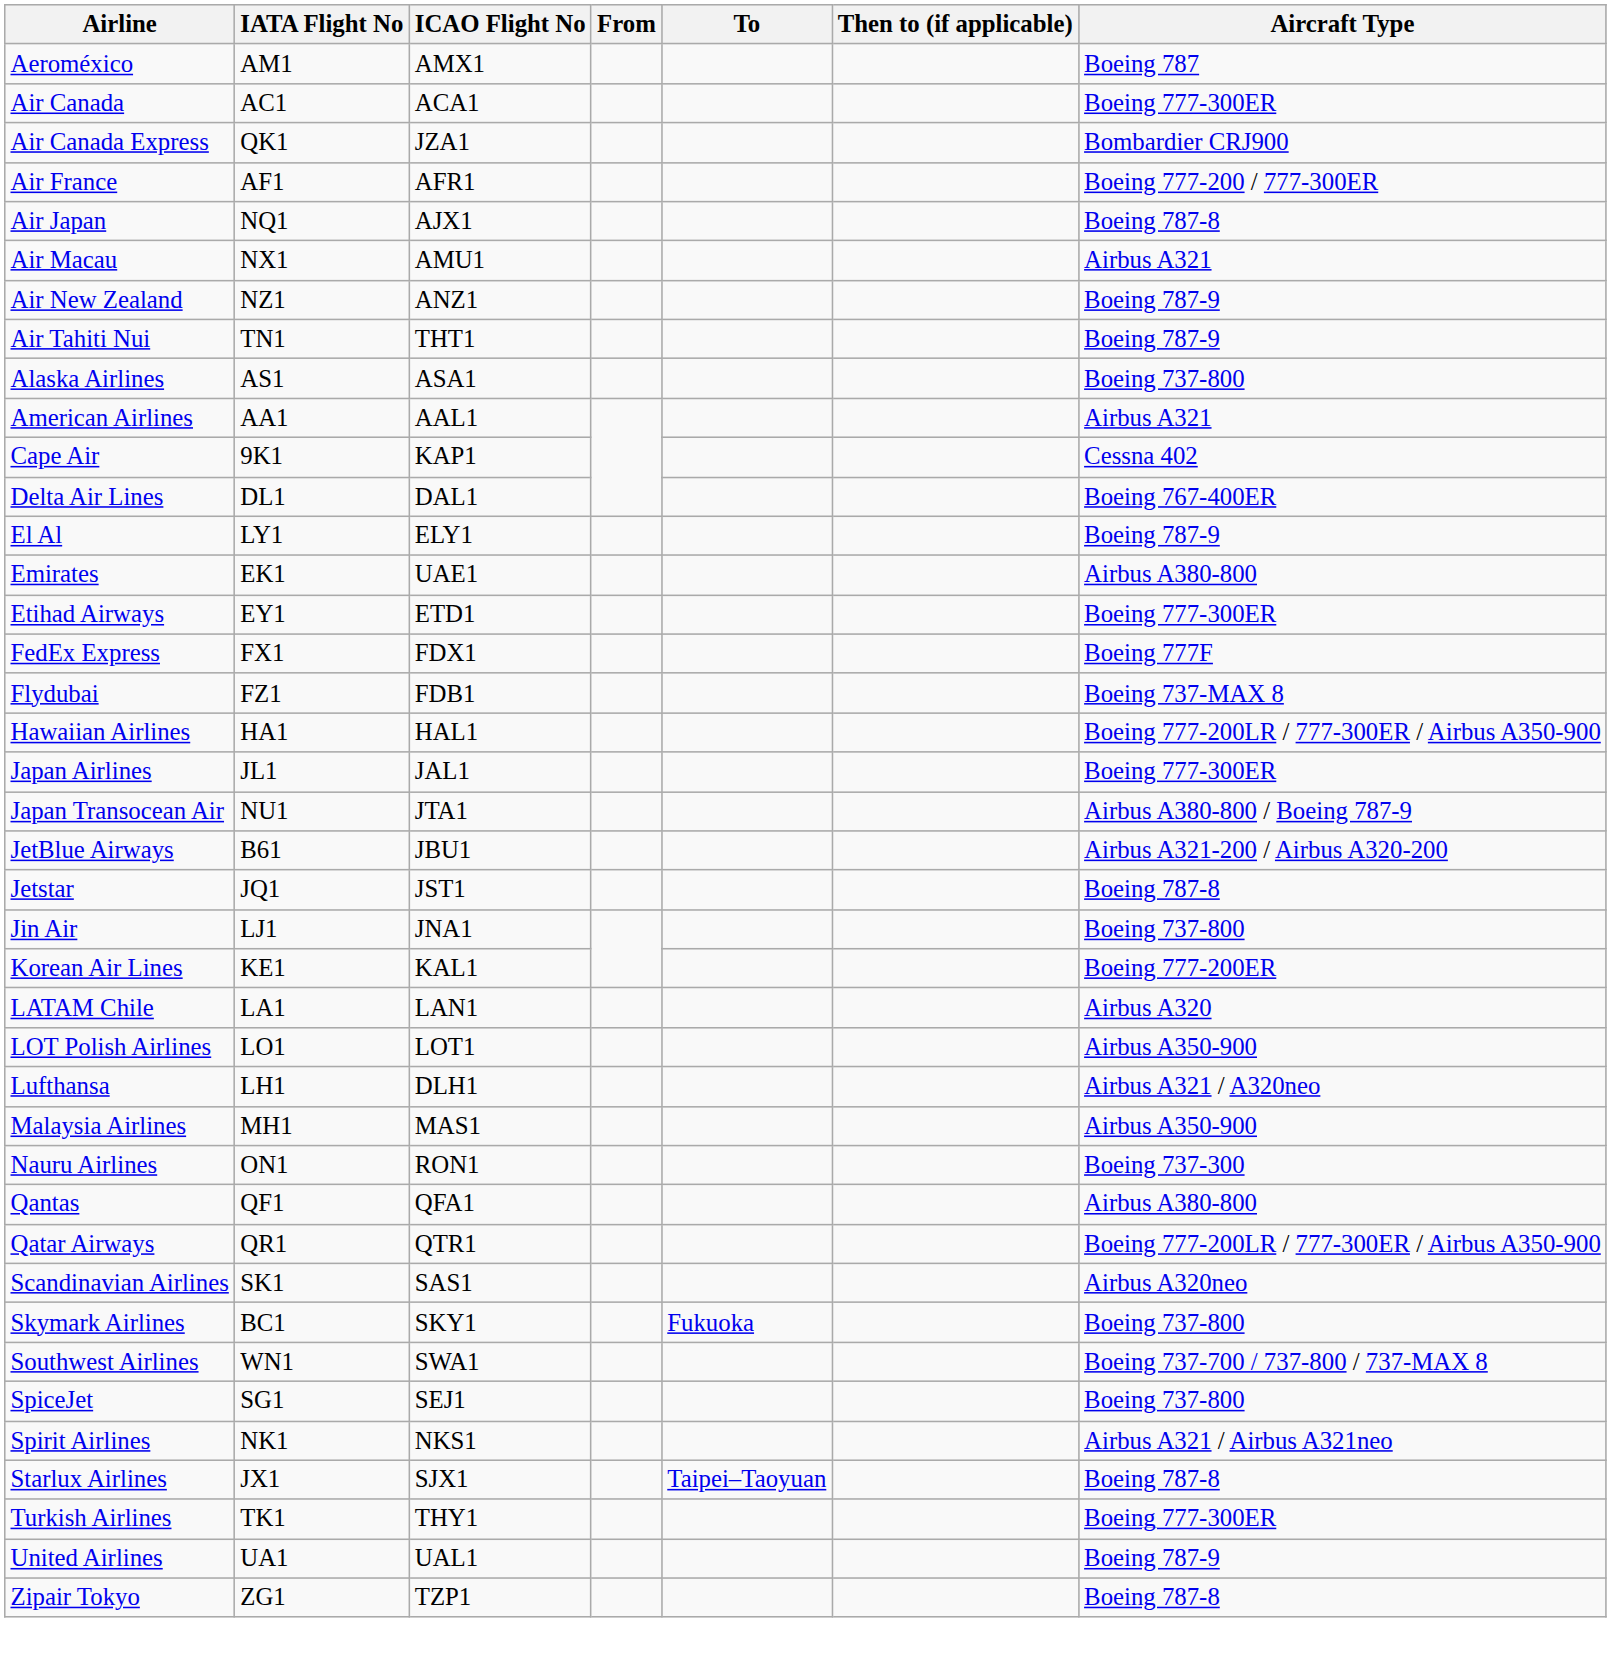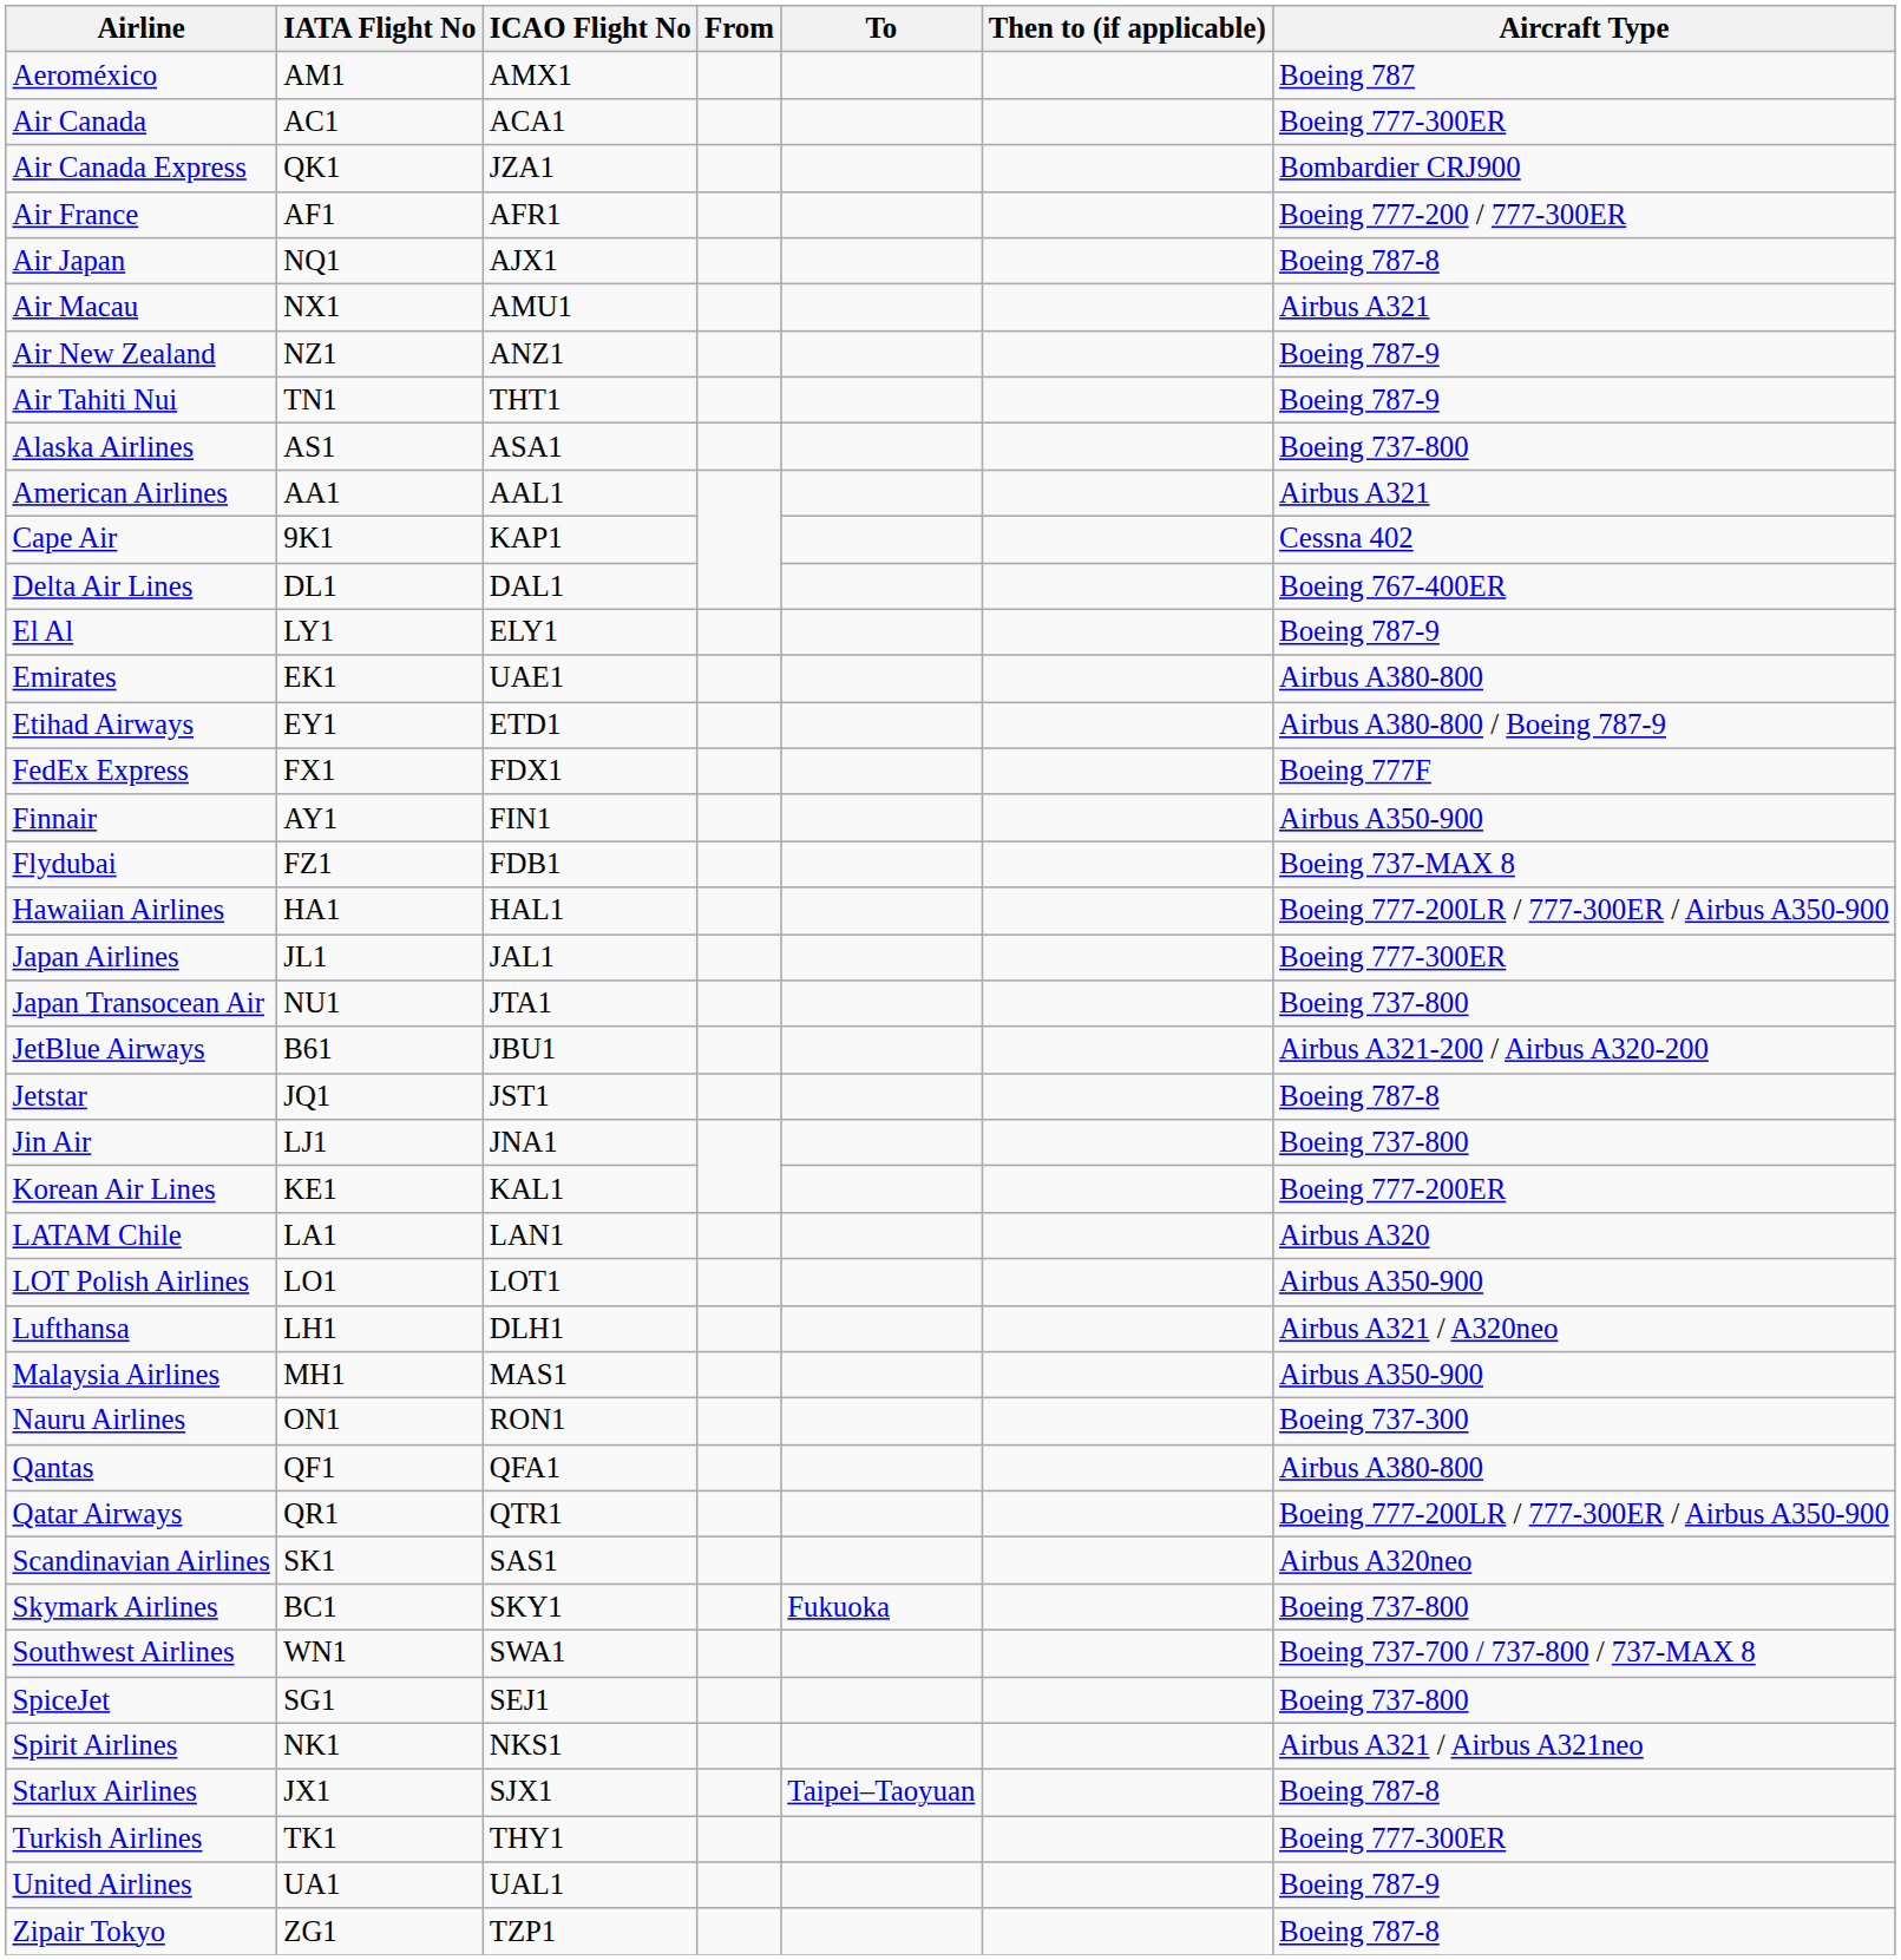Etihad Airways | Aircraft Type: Boeing 777-300ER -> Airbus A380-800 / Boeing 787-9
+ row: Finnair | AY1 | FIN1 | Airbus A350-900
Japan Transocean Air | Aircraft Type: Airbus A380-800 / Boeing 787-9 -> Boeing 737-800
